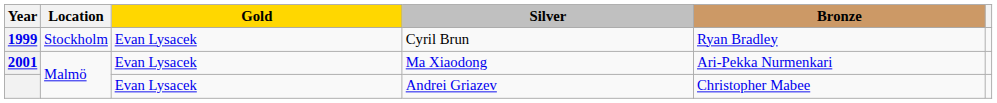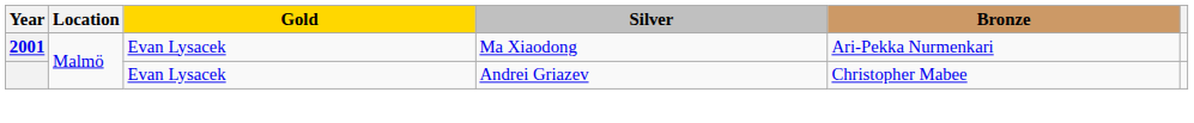- row: 1999 | Stockholm | Evan Lysacek | Cyril Brun | Ryan Bradley
